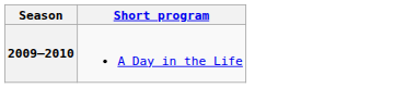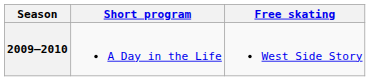+ column: Free skating | West Side Story
